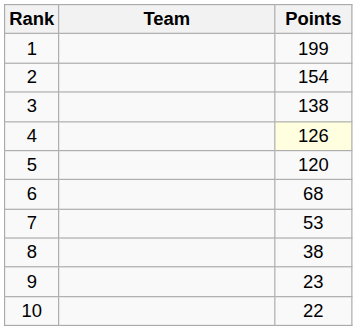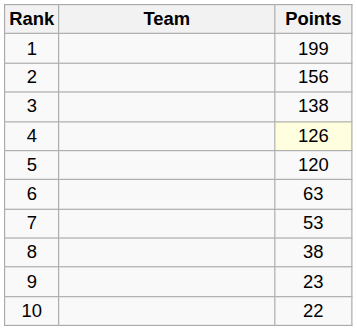2 | Points: 154 -> 156
6 | Points: 68 -> 63
